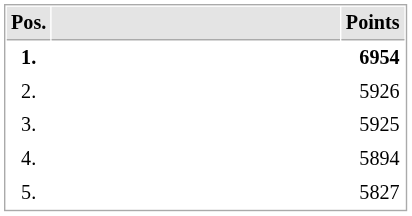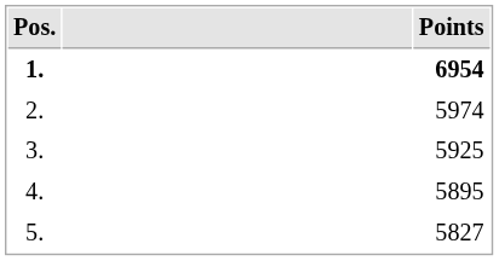2. | Points: 5926 -> 5974
4. | Points: 5894 -> 5895
